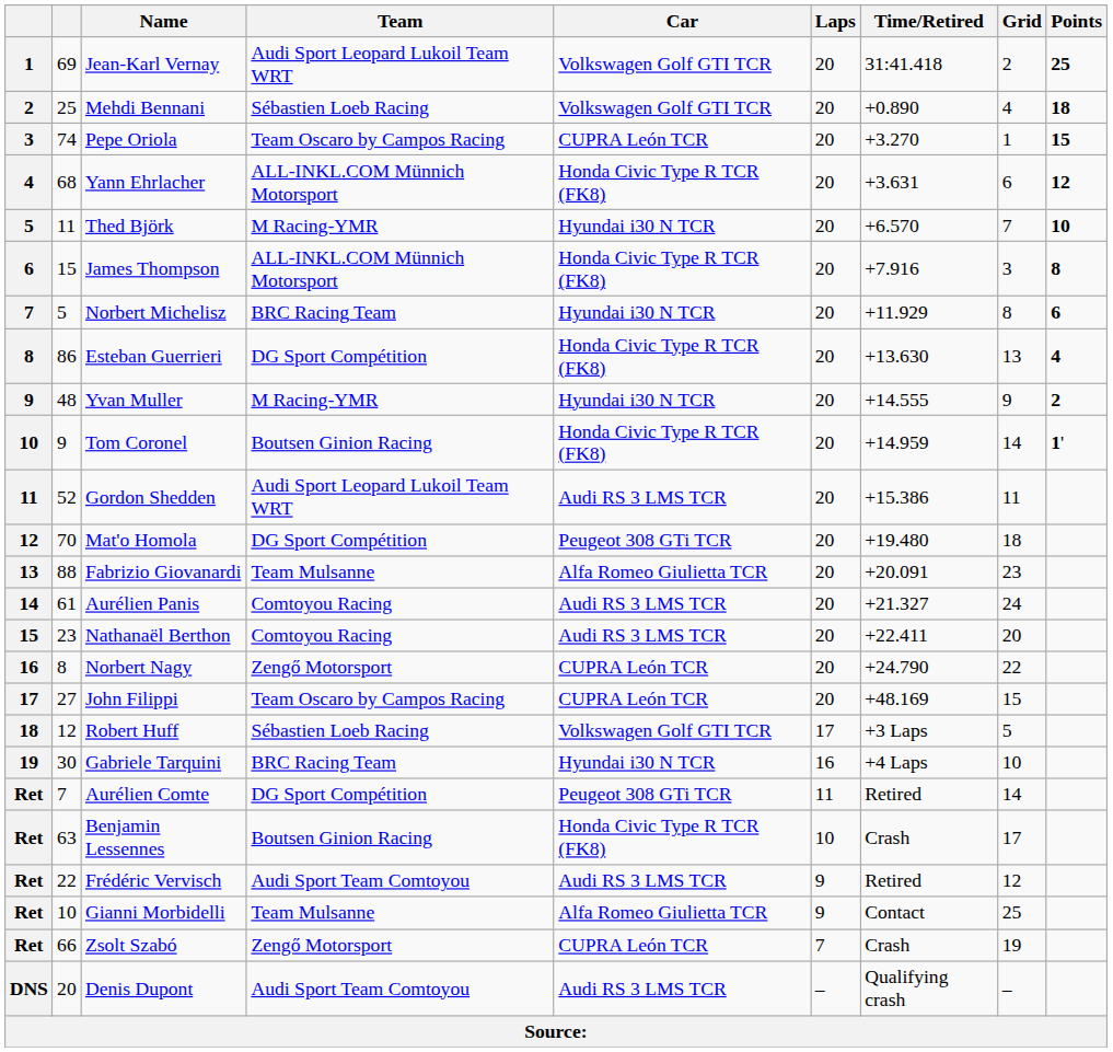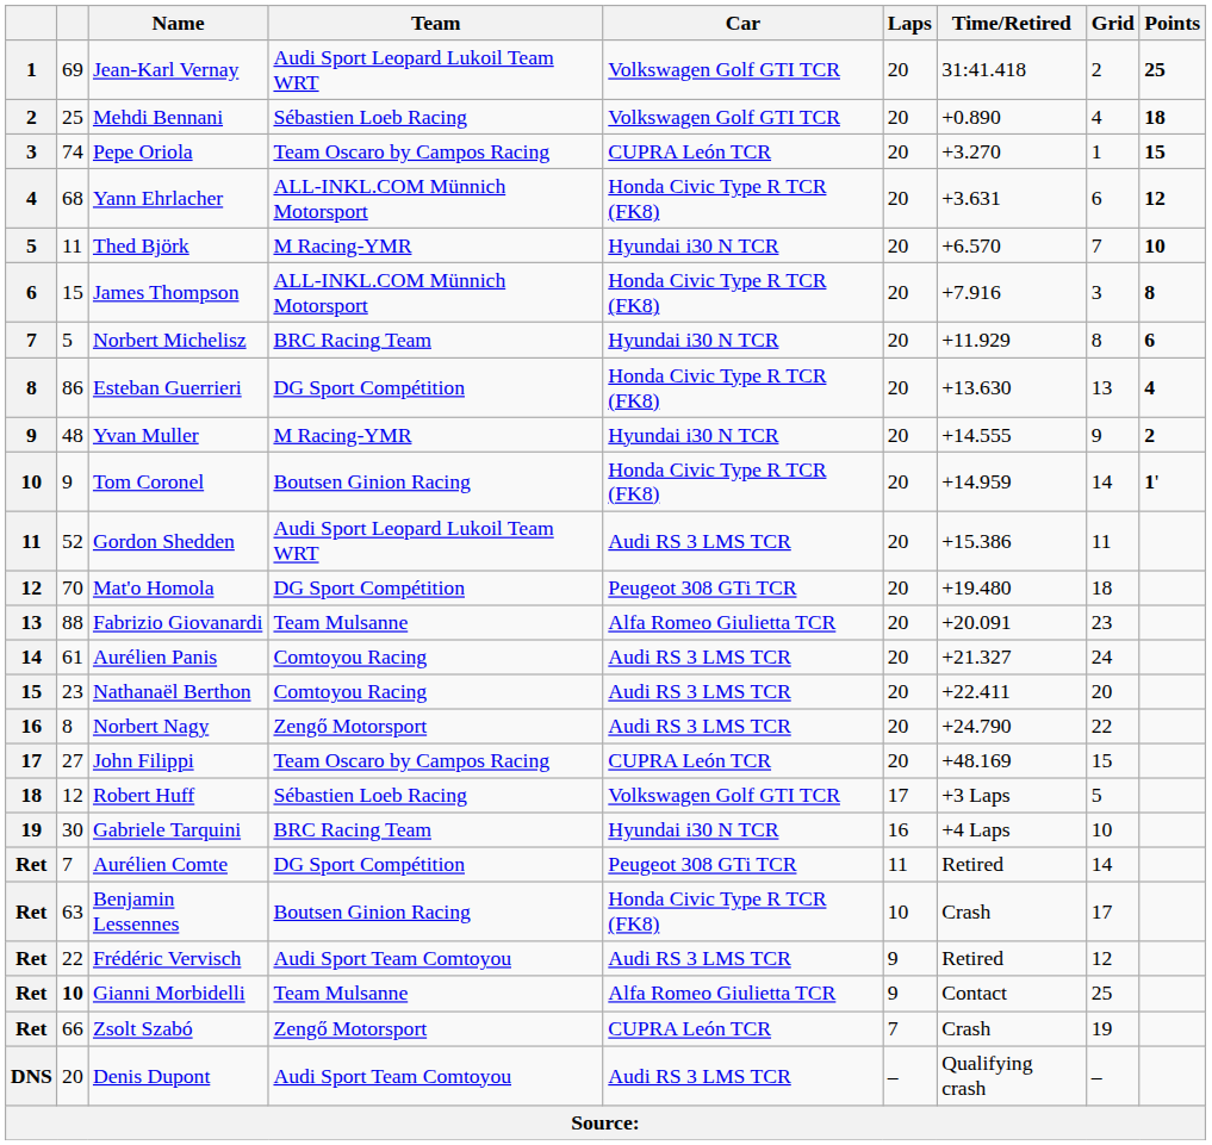Norbert Nagy | Car: CUPRA León TCR -> Audi RS 3 LMS TCR
Gianni Morbidelli | column 2: normal -> bold
